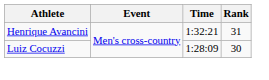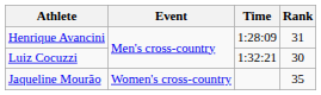Henrique Avancini | Time: 1:32:21 -> 1:28:09
Luiz Cocuzzi | Time: 1:28:09 -> 1:32:21
+ row: Jaqueline Mourão | Women's cross-country | 35
